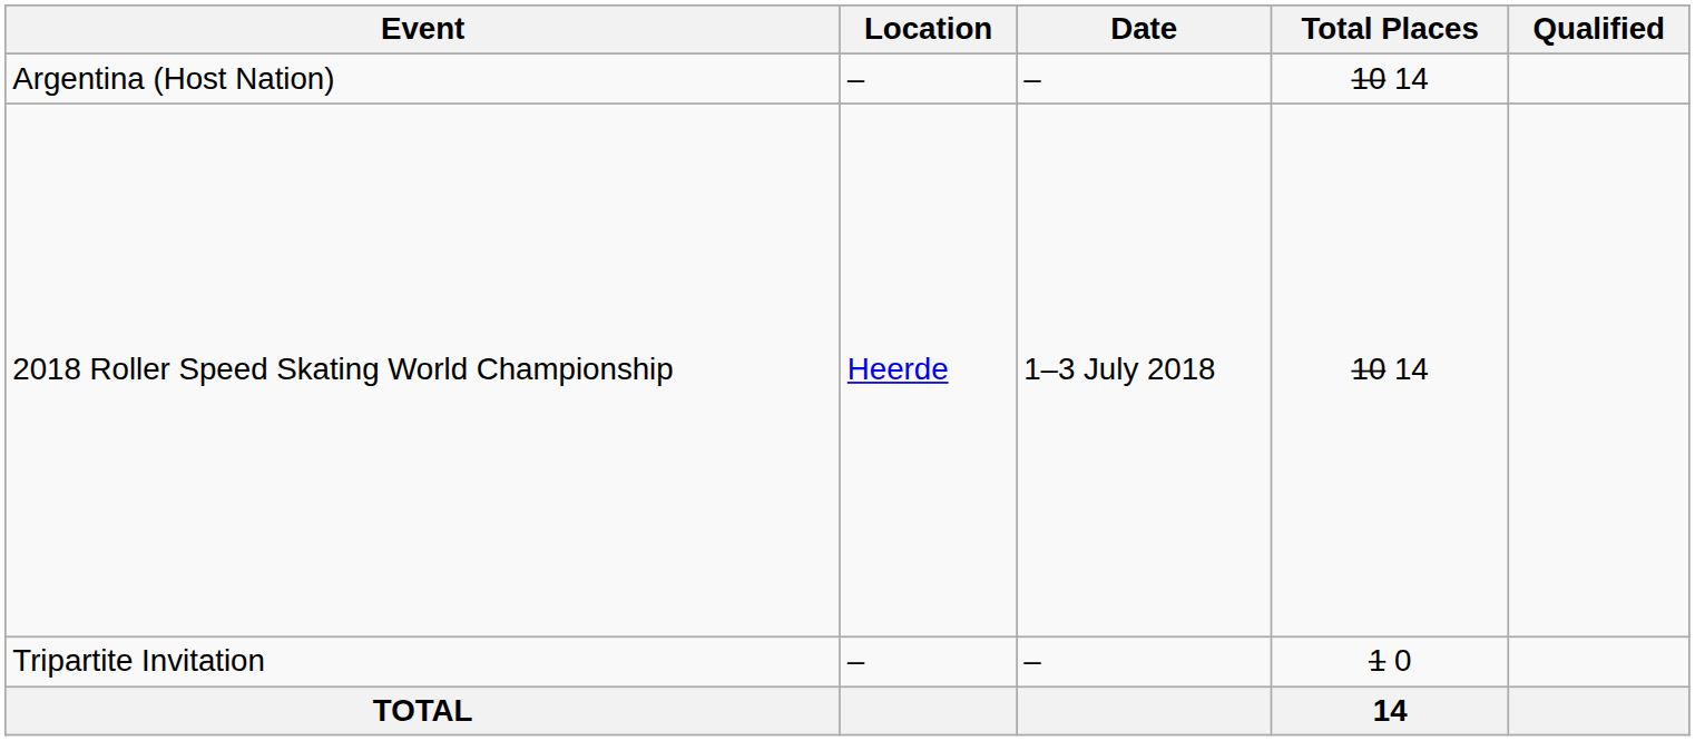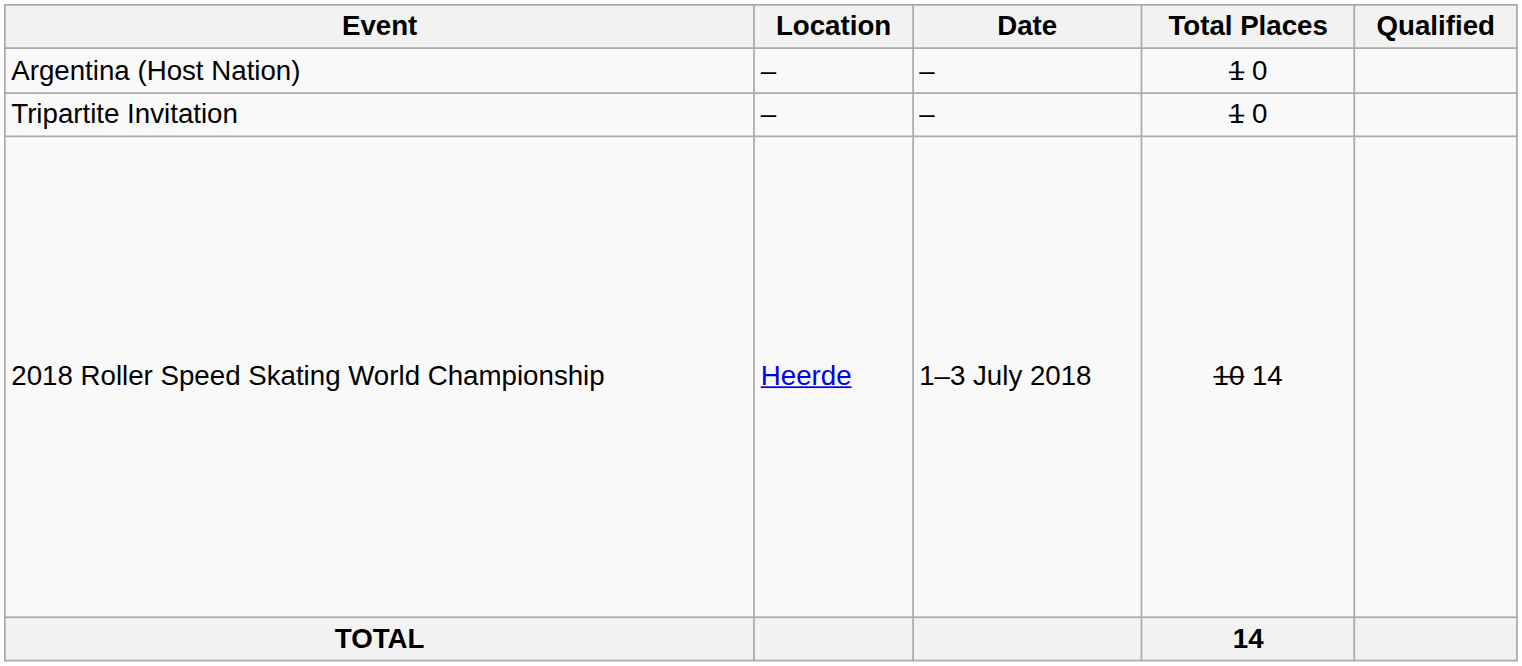Argentina (Host Nation) | Total Places: 10 14 -> 1 0
rows swapped: 2018 Roller Speed Skating World Championship <-> Tripartite Invitation
